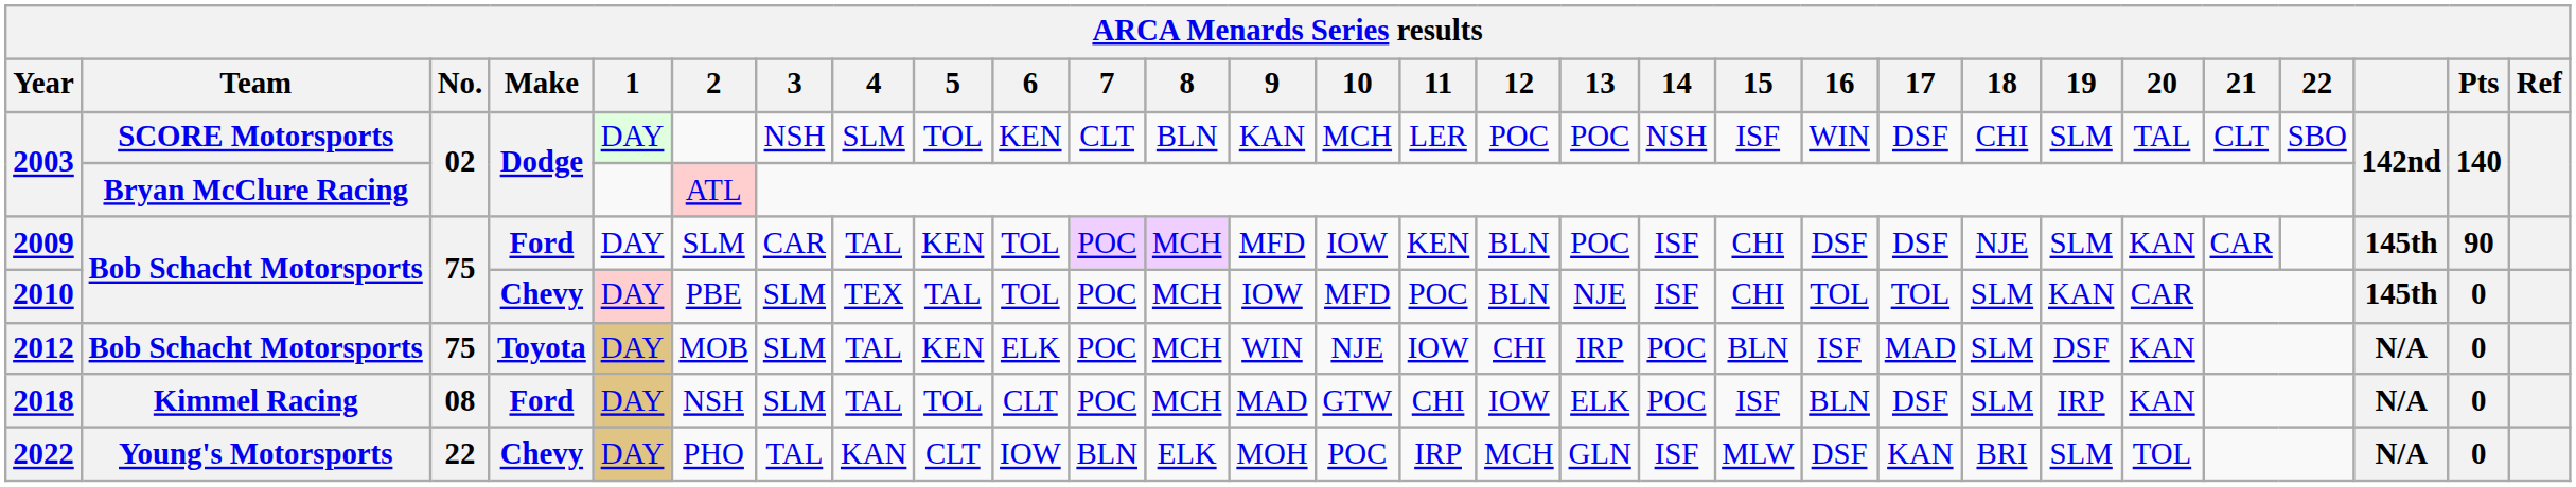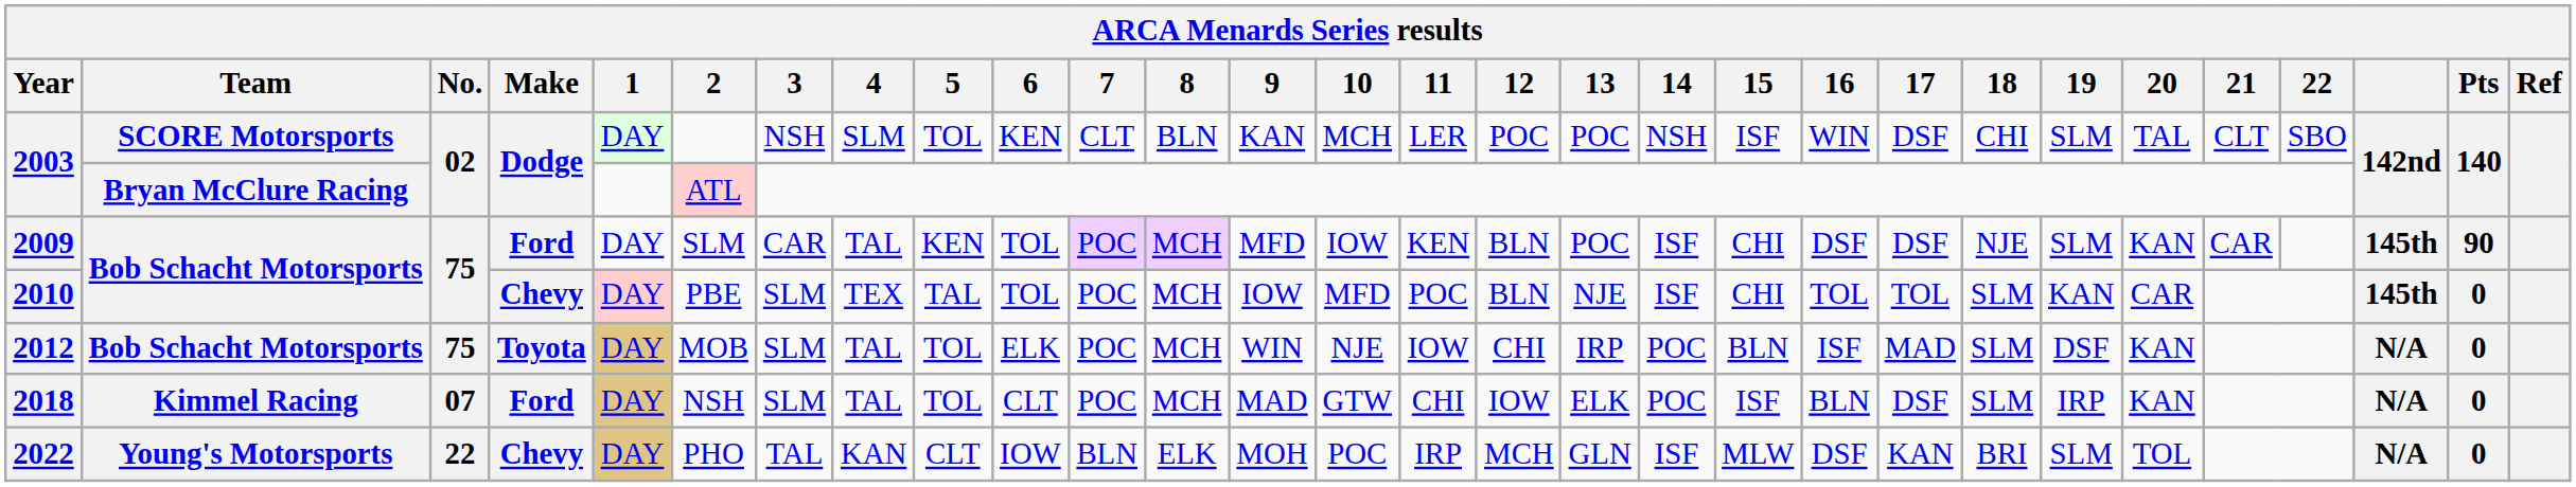2012 | 5: KEN -> TOL
2018 | No.: 08 -> 07
